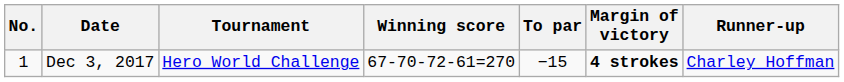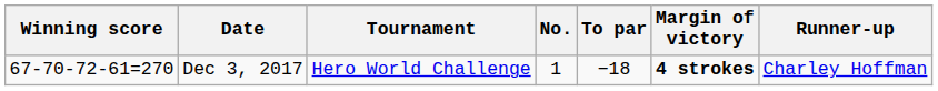columns swapped: No. <-> Winning score
Dec 3, 2017 | To par: −15 -> −18
